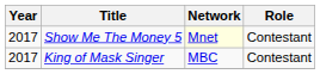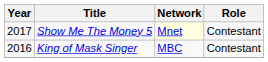King of Mask Singer | Year: 2017 -> 2016
